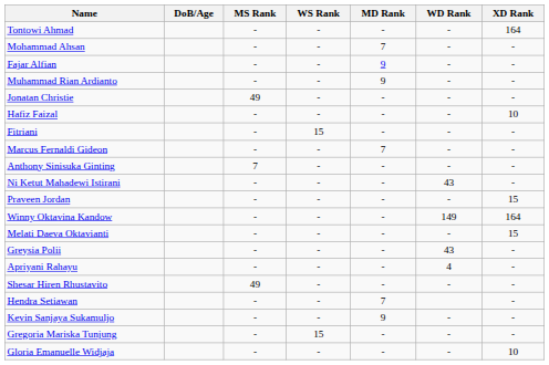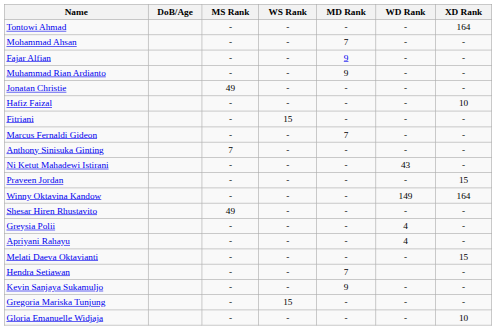rows swapped: Melati Daeva Oktavianti <-> Shesar Hiren Rhustavito
Greysia Polii | WD Rank: 43 -> 4
